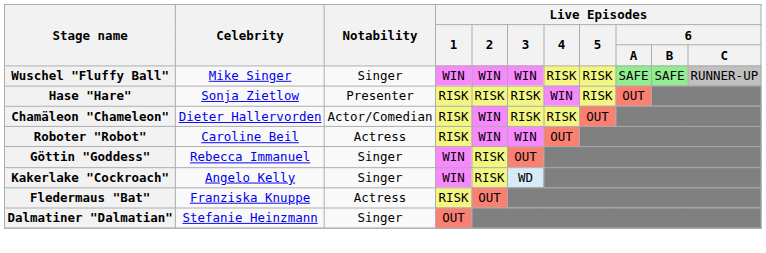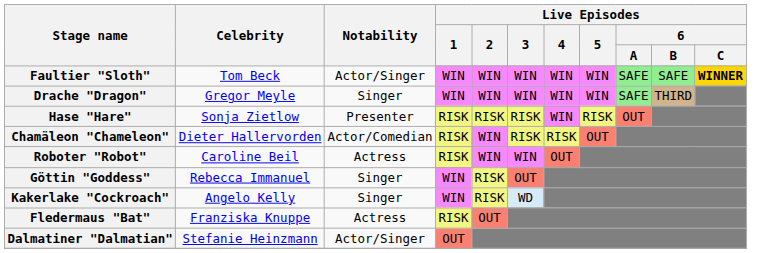+ row: Faultier "Sloth" | Tom Beck | Actor/Singer | WIN | WIN | WIN | WIN | WIN | SAFE | SAFE | WINNER
- row: Wuschel "Fluffy Ball" | Mike Singer | Singer | WIN | WIN | WIN | RISK | RISK | SAFE | SAFE | RUNNER-UP
+ row: Drache "Dragon" | Gregor Meyle | Singer | WIN | WIN | WIN | WIN | WIN | SAFE | THIRD
Dalmatiner "Dalmatian" | Notability: Singer -> Actor/Singer
